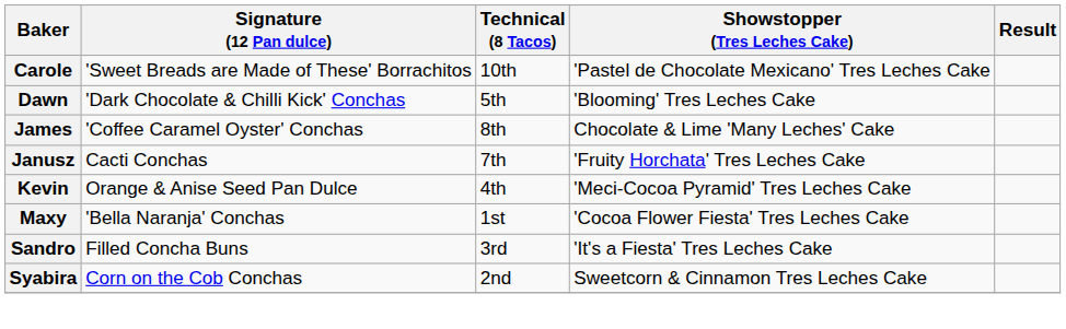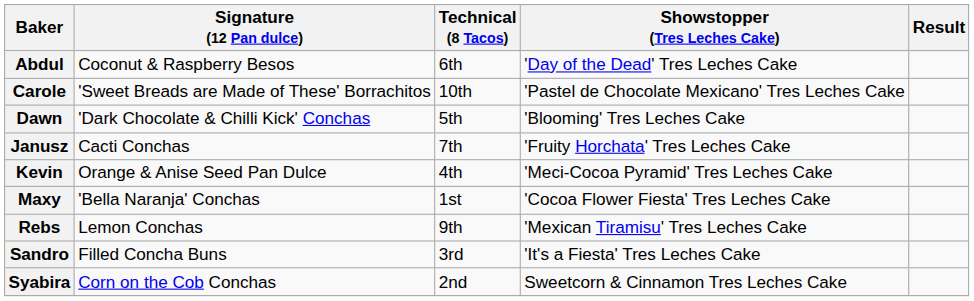+ row: Abdul | Coconut & Raspberry Besos | 6th | 'Day of the Dead' Tres Leches Cake
- row: James | 'Coffee Caramel Oyster' Conchas | 8th | Chocolate & Lime 'Many Leches' Cake
+ row: Rebs | Lemon Conchas | 9th | 'Mexican Tiramisu' Tres Leches Cake
